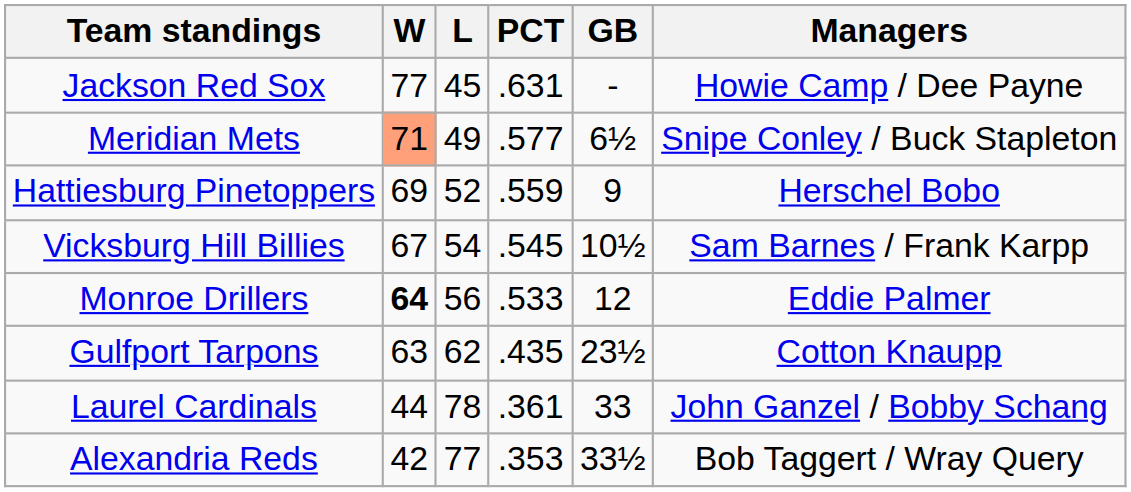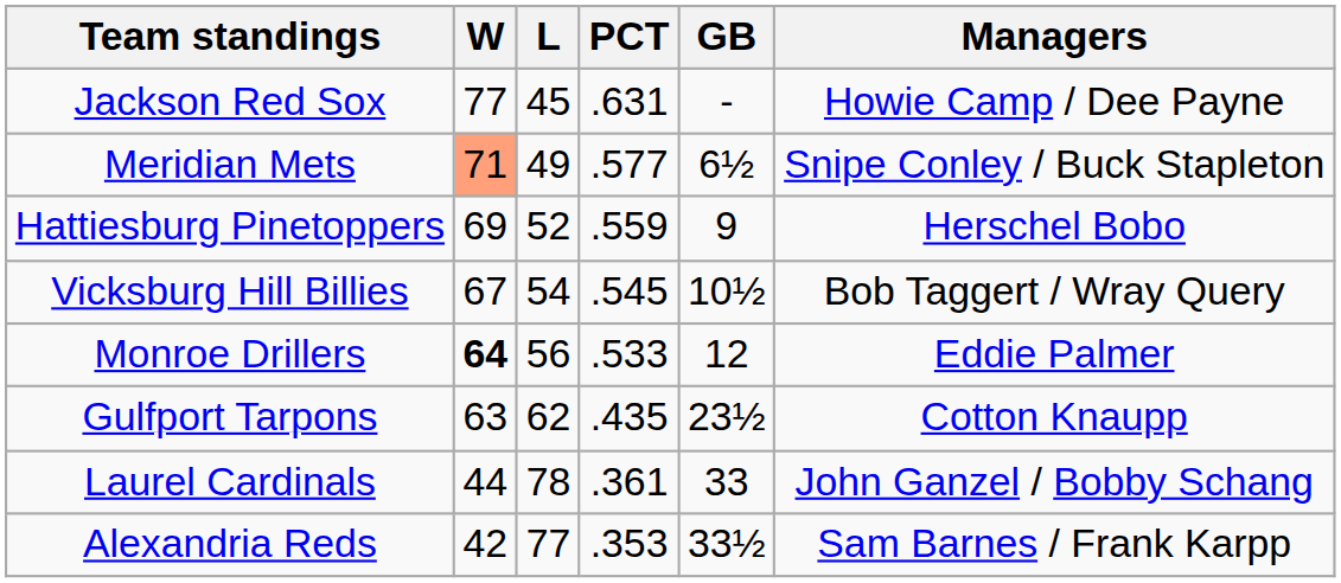Vicksburg Hill Billies | Managers: Sam Barnes / Frank Karpp -> Bob Taggert / Wray Query
Alexandria Reds | Managers: Bob Taggert / Wray Query -> Sam Barnes / Frank Karpp
